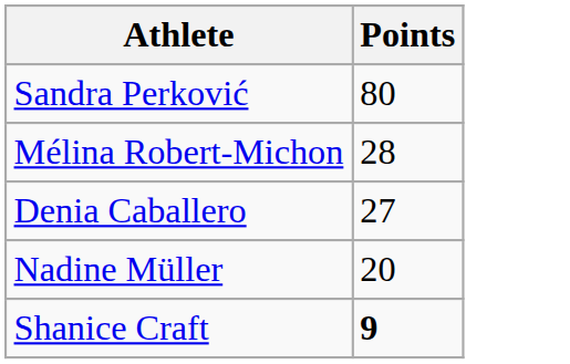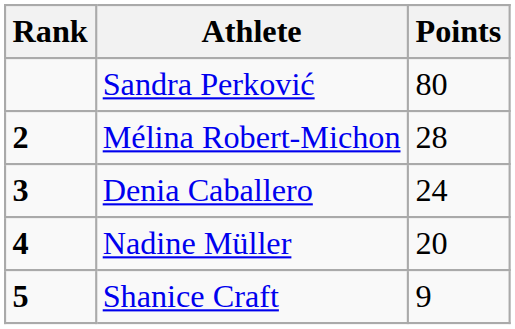+ column: Rank | 2 | 3 | 4 | 5
Denia Caballero | Points: 27 -> 24
Shanice Craft | Points: bold -> normal
